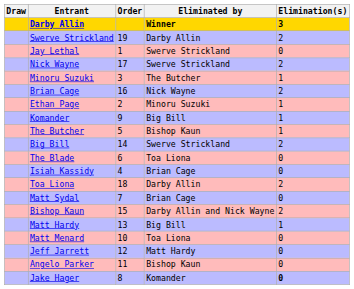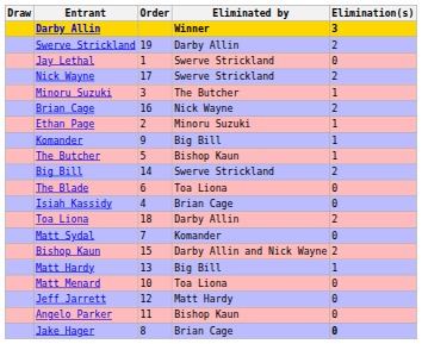Matt Sydal | Eliminated by: Brian Cage -> Komander
Jake Hager | Eliminated by: Komander -> Brian Cage
